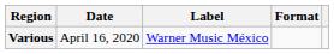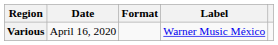columns swapped: Format <-> Label
